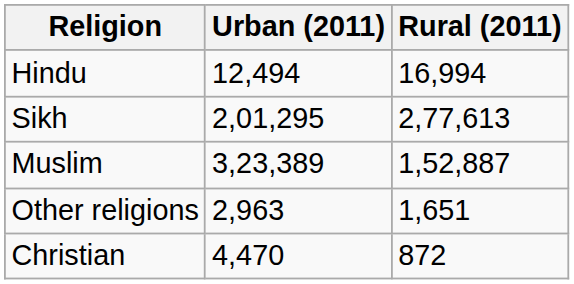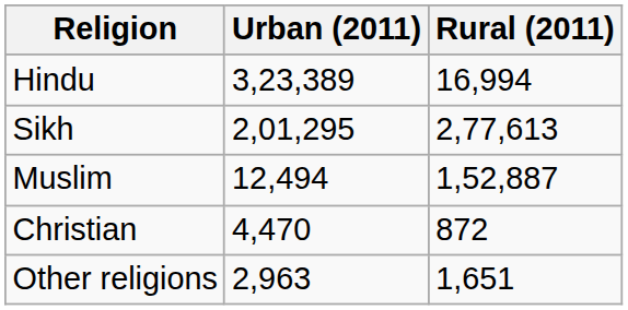Hindu | Urban (2011): 12,494 -> 3,23,389
Muslim | Urban (2011): 3,23,389 -> 12,494
rows swapped: Christian <-> Other religions
